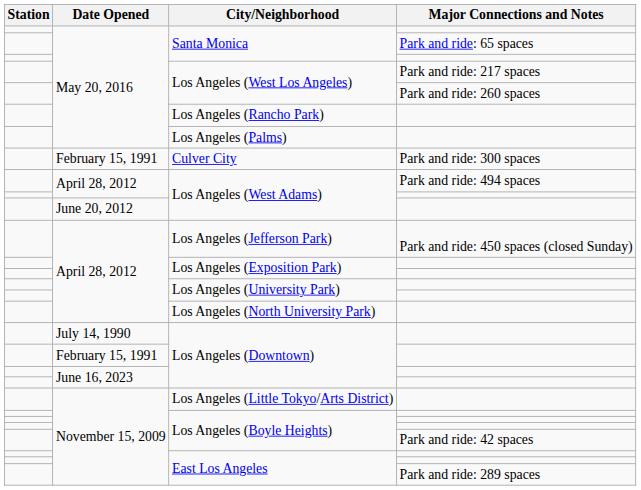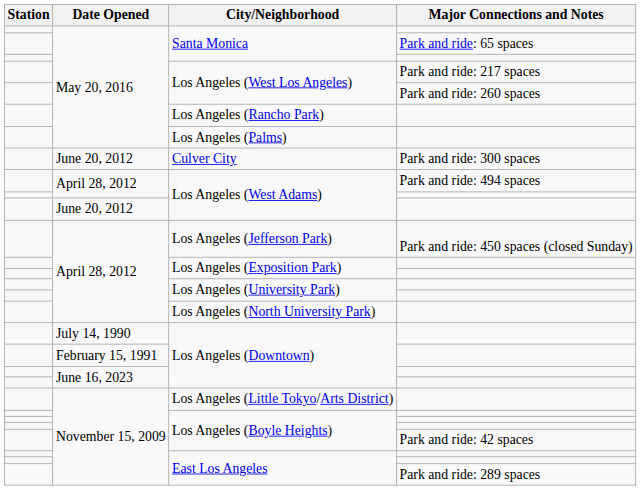Culver City | Date Opened: February 15, 1991 -> June 20, 2012
